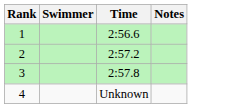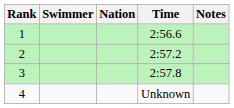+ column: Nation
